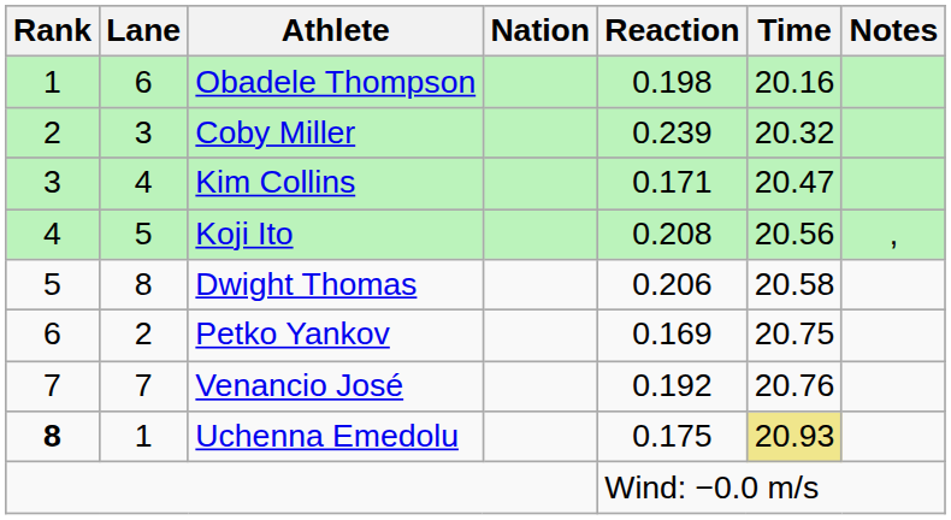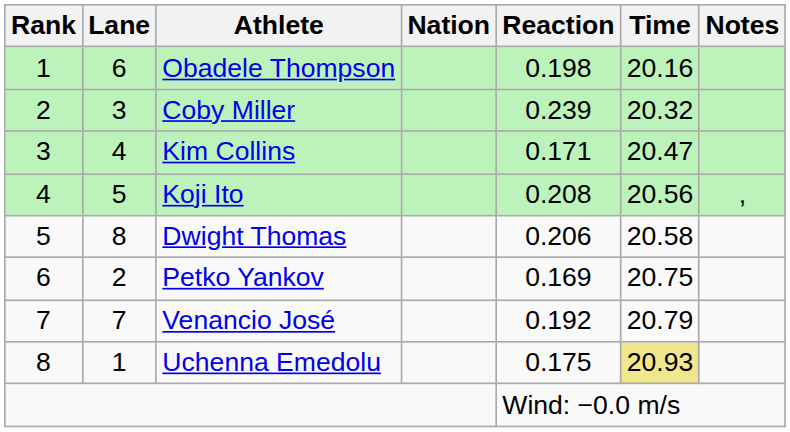Venancio José | Time: 20.76 -> 20.79
Uchenna Emedolu | Rank: bold -> normal
